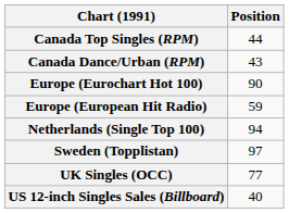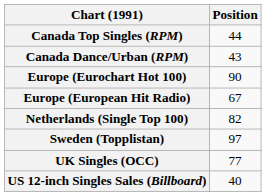Europe (European Hit Radio) | Position: 59 -> 67
Netherlands (Single Top 100) | Position: 94 -> 82
